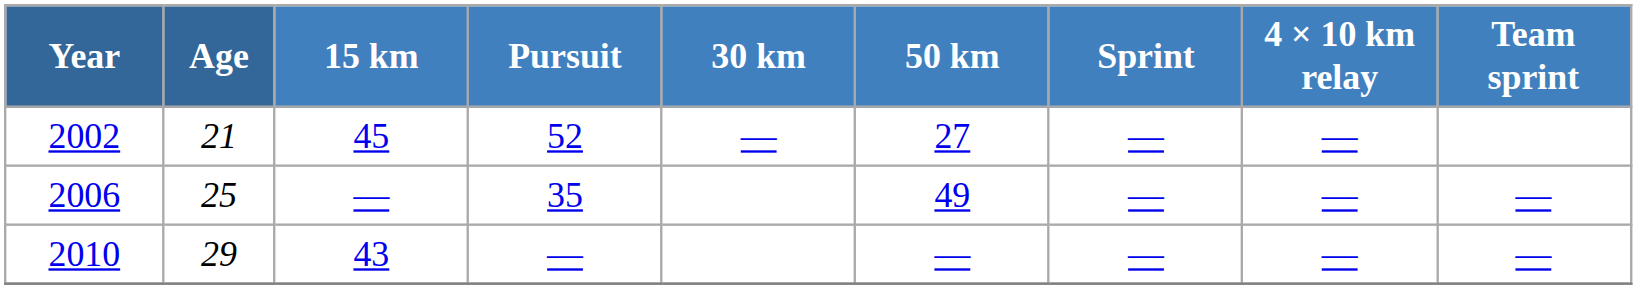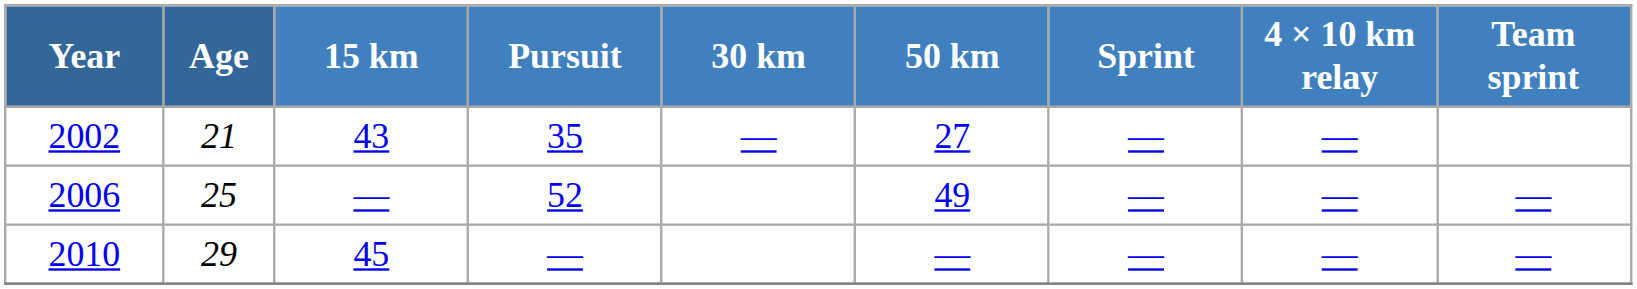2002 | 15 km: 45 -> 43
2002 | Pursuit: 52 -> 35
2006 | Pursuit: 35 -> 52
2010 | 15 km: 43 -> 45
